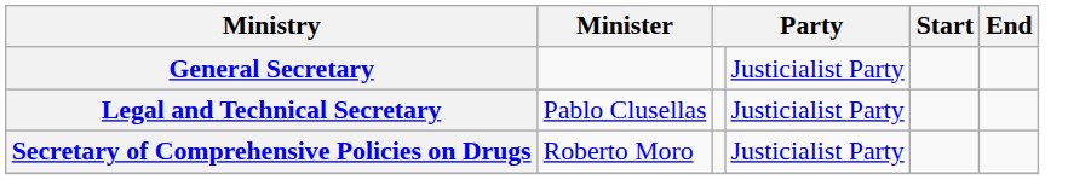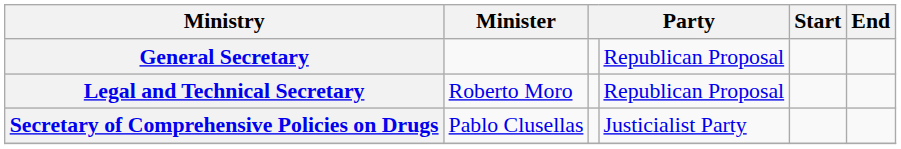General Secretary | column 4: Justicialist Party -> Republican Proposal
Legal and Technical Secretary | Minister: Pablo Clusellas -> Roberto Moro
Legal and Technical Secretary | column 4: Justicialist Party -> Republican Proposal
Secretary of Comprehensive Policies on Drugs | Minister: Roberto Moro -> Pablo Clusellas
